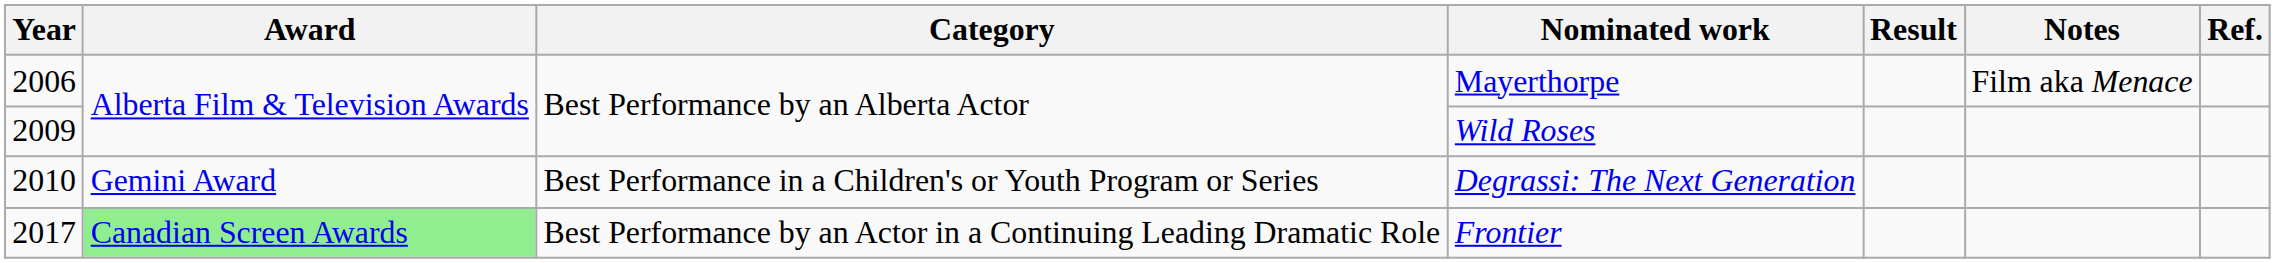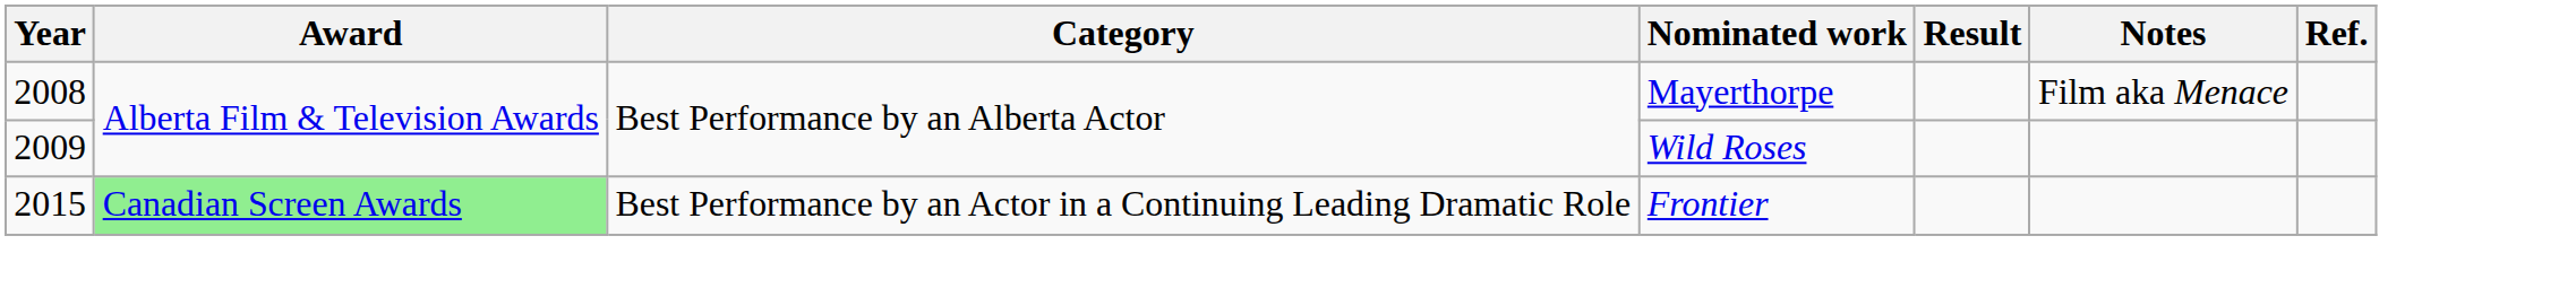Mayerthorpe | Year: 2006 -> 2008
- row: 2010 | Gemini Award | Best Performance in a Children's or Youth Program or Series | Degrassi: The Next Generation
Frontier | Year: 2017 -> 2015
